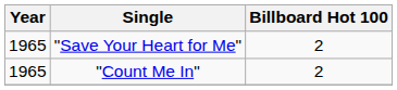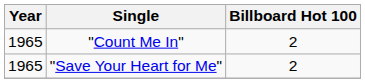rows swapped: "Count Me In" <-> "Save Your Heart for Me"
